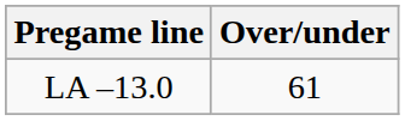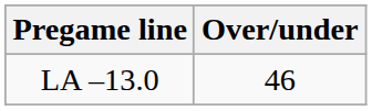LA –13.0 | Over/under: 61 -> 46
